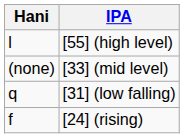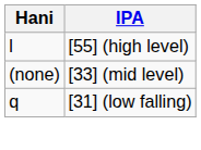- row: f | [24] (rising)
